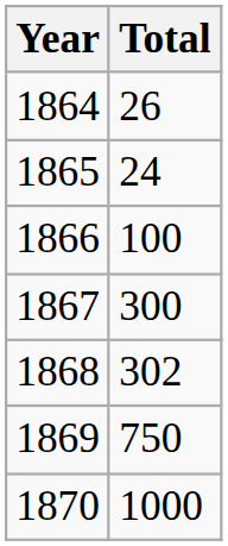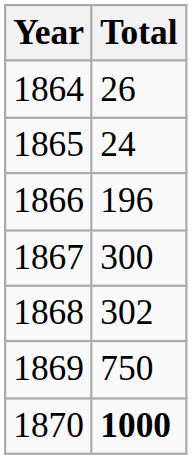1866 | Total: 100 -> 196
1870 | Total: normal -> bold
